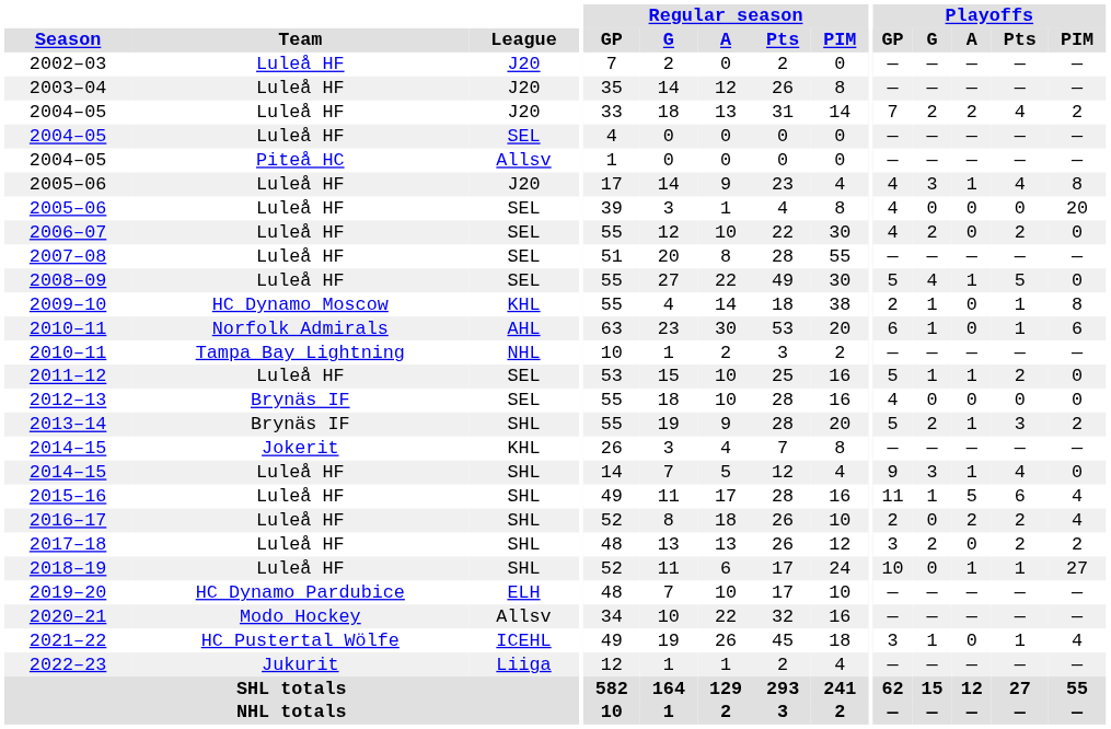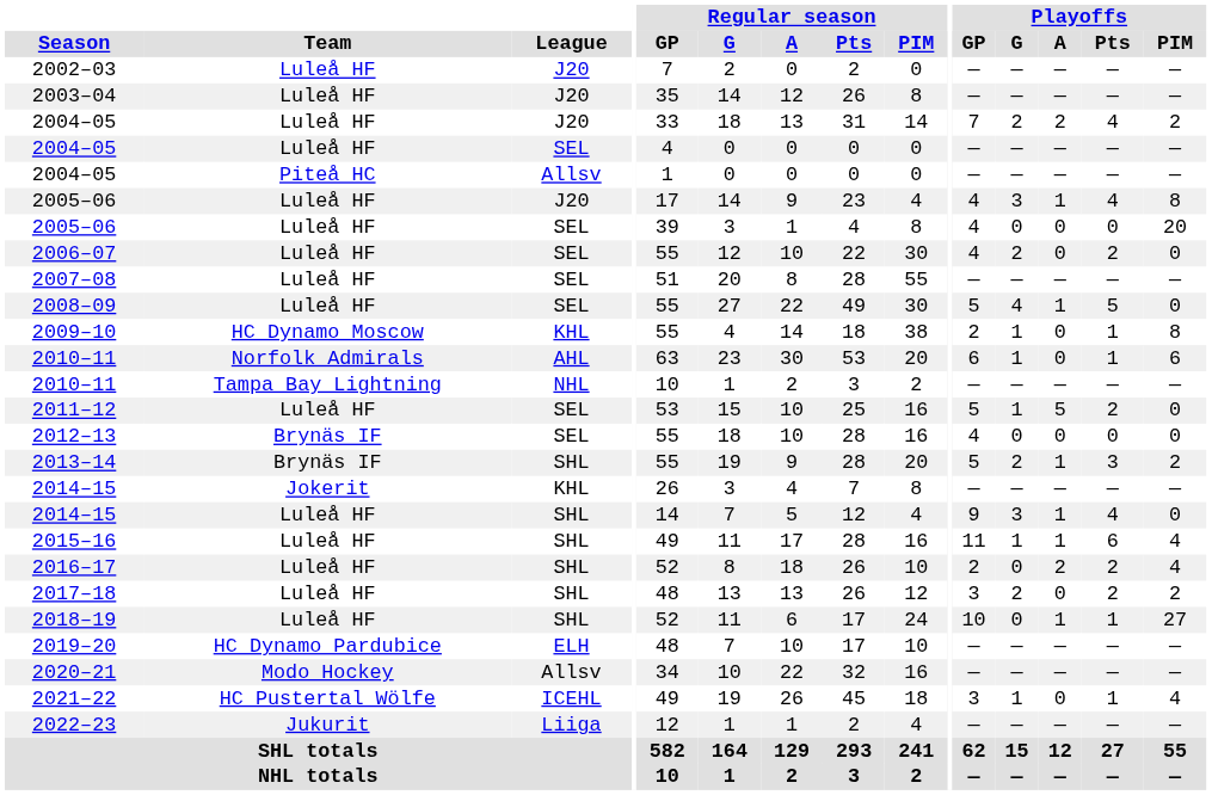2011–12 | Playoffs / A: 1 -> 5
2015–16 | Playoffs / A: 5 -> 1
